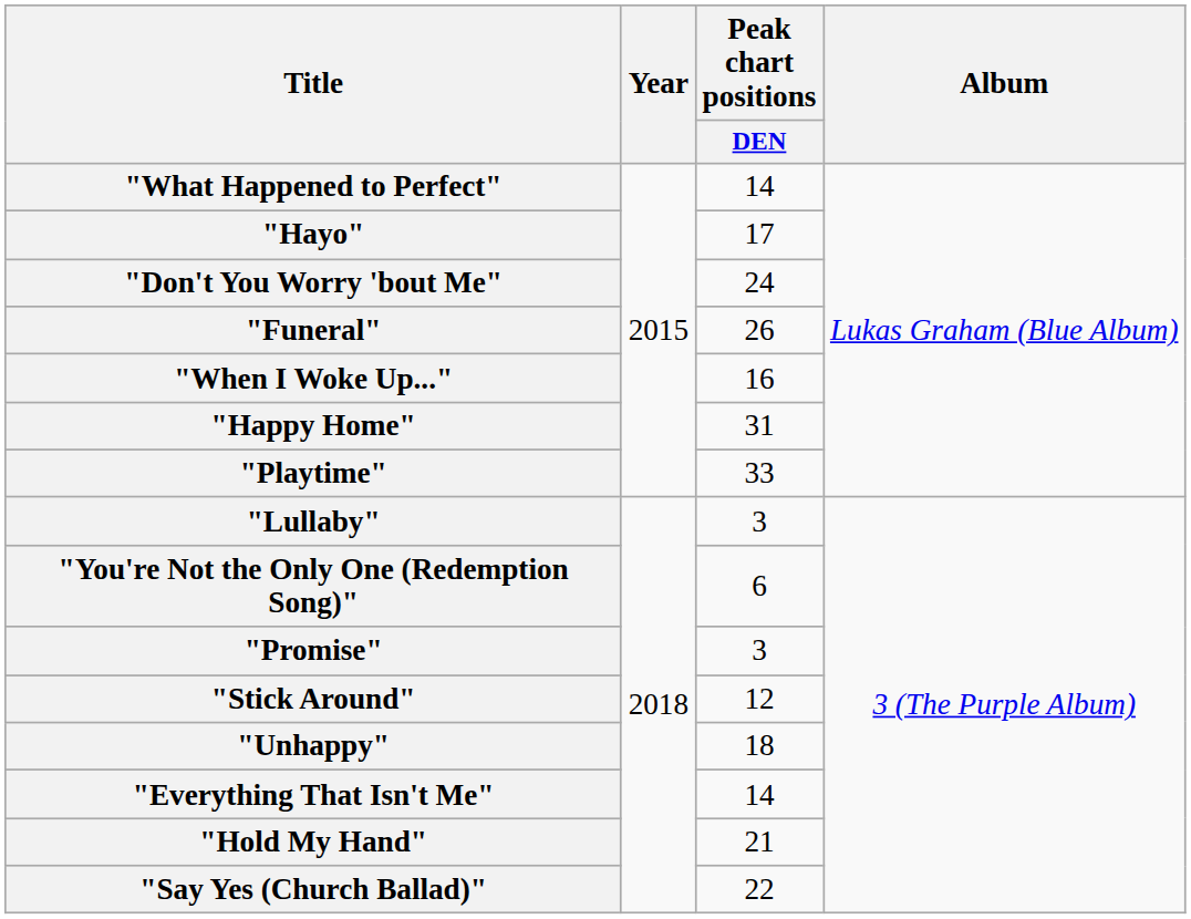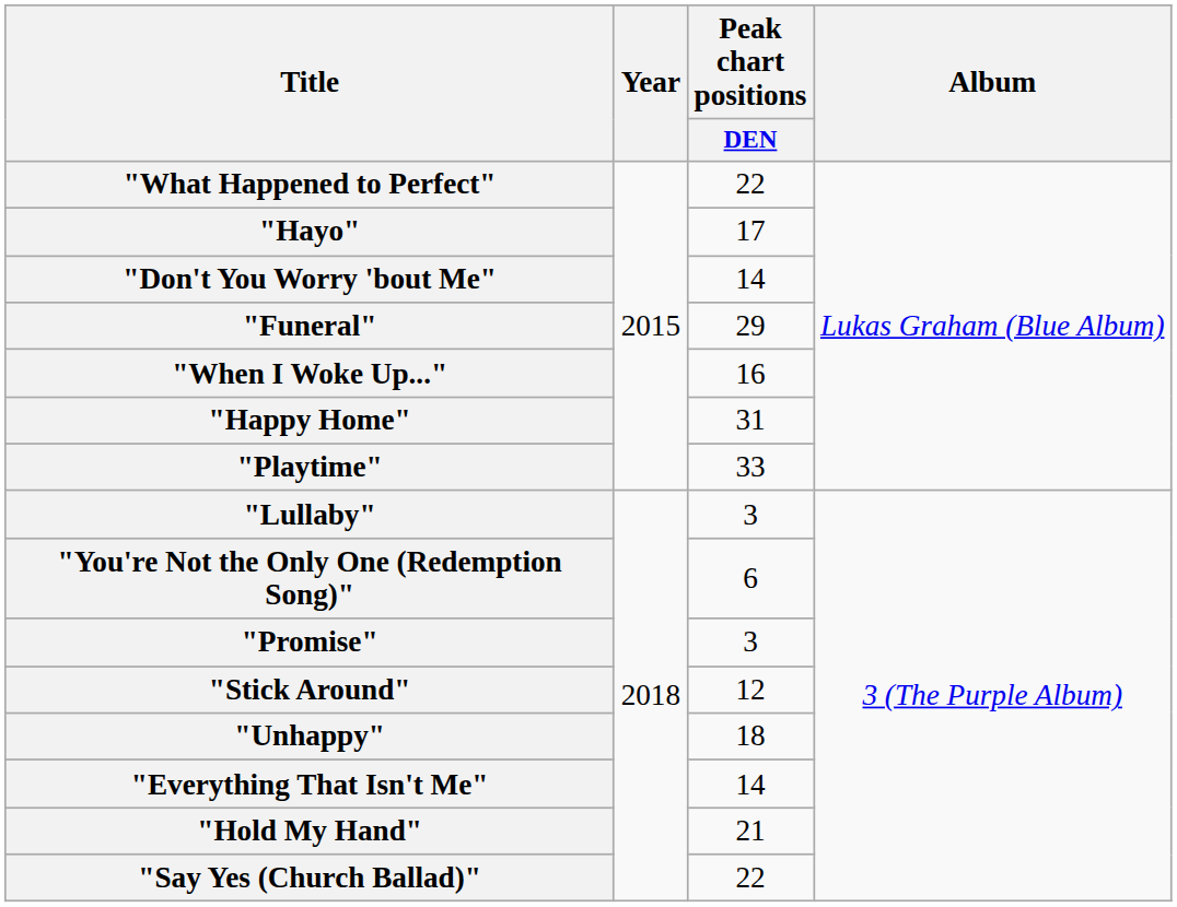"What Happened to Perfect" | Peak chart positions / DEN: 14 -> 22
"Don't You Worry 'bout Me" | Peak chart positions / DEN: 24 -> 14
"Funeral" | Peak chart positions / DEN: 26 -> 29
